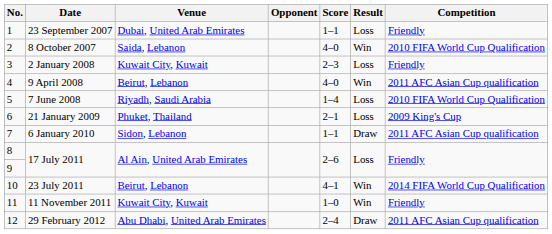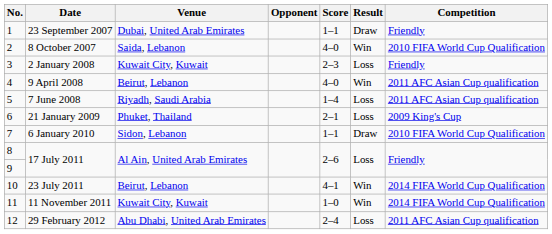23 September 2007 | Result: Loss -> Draw
7 June 2008 | Competition: 2010 FIFA World Cup Qualification -> 2011 AFC Asian Cup qualification
6 January 2010 | Competition: 2011 AFC Asian Cup qualification -> 2010 FIFA World Cup Qualification
11 November 2011 | Competition: Friendly -> 2014 FIFA World Cup Qualification
29 February 2012 | Result: Draw -> Loss
